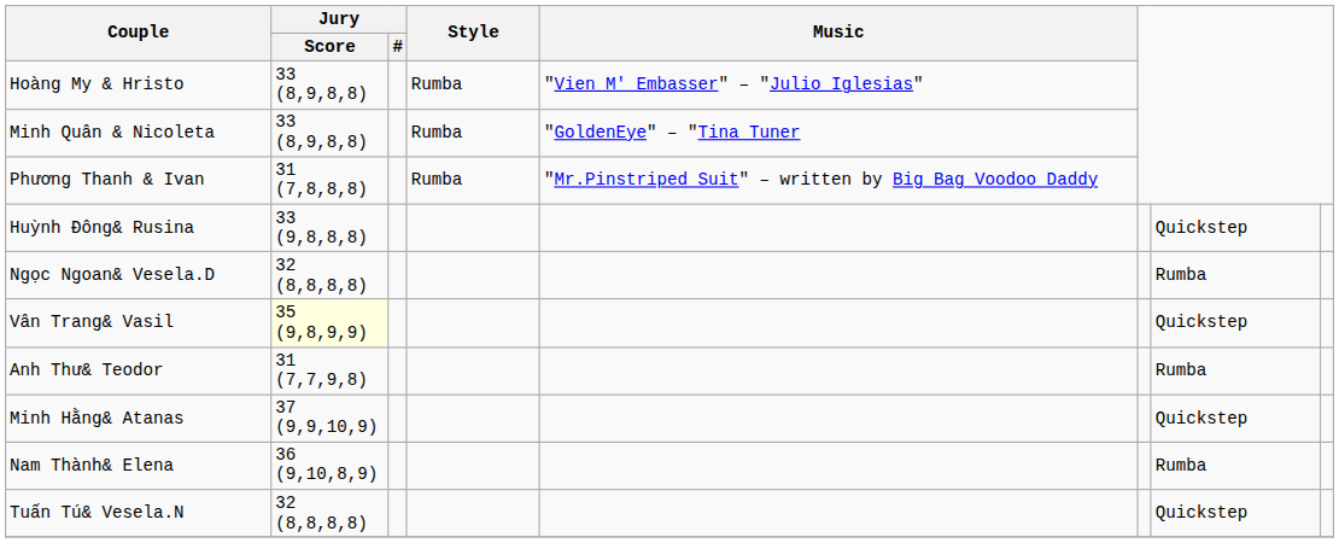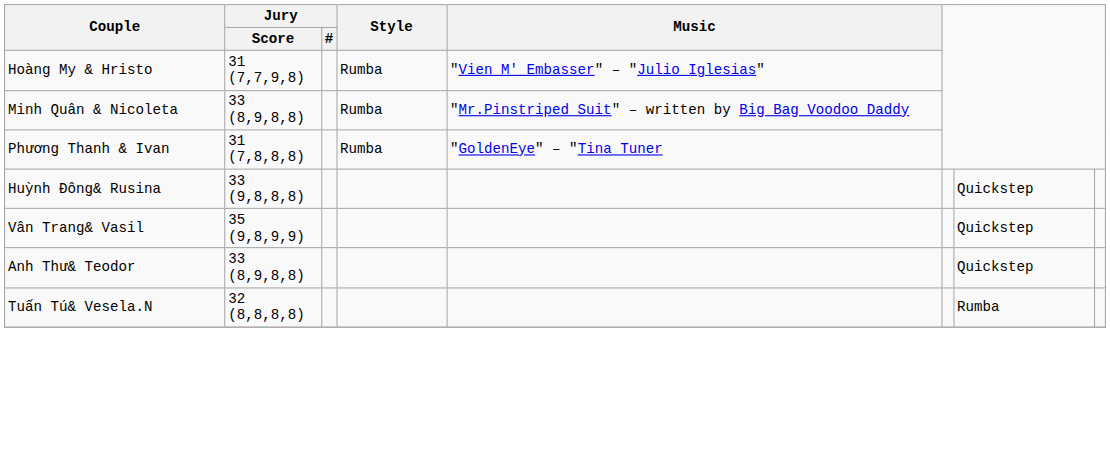Hoàng My & Hristo | Jury / Score: 33 (8,9,8,8) -> 31 (7,7,9,8)
Minh Quân & Nicoleta | Music: "GoldenEye" – "Tina Tuner -> "Mr.Pinstriped Suit" – written by Big Bag Voodoo Daddy
Phương Thanh & Ivan | Music: "Mr.Pinstriped Suit" – written by Big Bag Voodoo Daddy -> "GoldenEye" – "Tina Tuner
- row: Ngọc Ngoan& Vesela.D | 32 (8,8,8,8) | Rumba
Vân Trang& Vasil | Jury / Score: lightyellow background -> no background
Anh Thư& Teodor | Jury / Score: 31 (7,7,9,8) -> 33 (8,9,8,8)
Anh Thư& Teodor | column 7: Rumba -> Quickstep
- row: Minh Hằng& Atanas | 37 (9,9,10,9) | Quickstep
- row: Nam Thành& Elena | 36 (9,10,8,9) | Rumba
Tuấn Tú& Vesela.N | column 7: Quickstep -> Rumba
